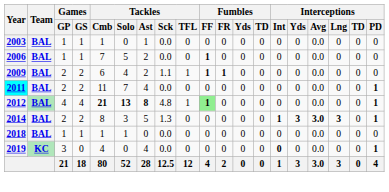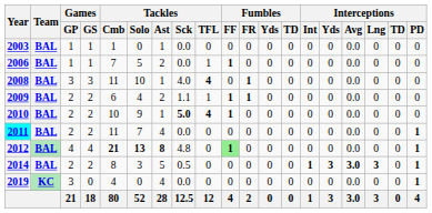2006 | Tackles / TFL: 0 -> 1
+ row: 2008 | BAL | 3 | 3 | 11 | 10 | 1 | 4.0 | 4 | 0 | 1 | 0 | 0 | 0 | 0 | 0.0 | 0 | 0 | 0
+ row: 2010 | BAL | 2 | 2 | 10 | 9 | 1 | 5.0 | 4 | 1 | 0 | 0 | 0 | 0 | 0 | 0.0 | 0 | 0 | 0
2012 | Tackles / TFL: 1 -> 0
2014 | Tackles / Sck: 1.3 -> 0.5
- row: 2018 | BAL | 1 | 1 | 1 | 1 | 0 | 0.0 | 0 | 0 | 0 | 0 | 0 | 0 | 0 | 0.0 | 0 | 0 | 0
2019 | Interceptions / Int: bold -> normal
